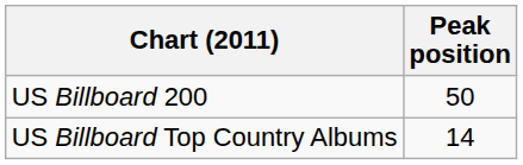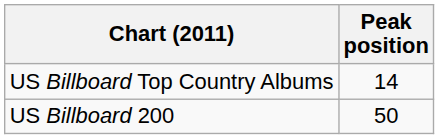rows swapped: US Billboard Top Country Albums <-> US Billboard 200
